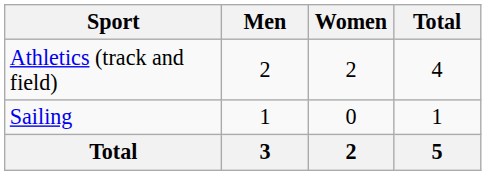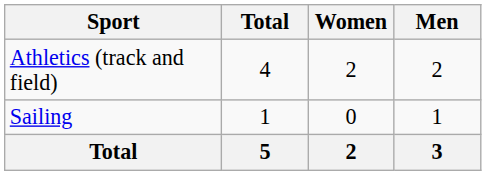columns swapped: Men <-> Total
